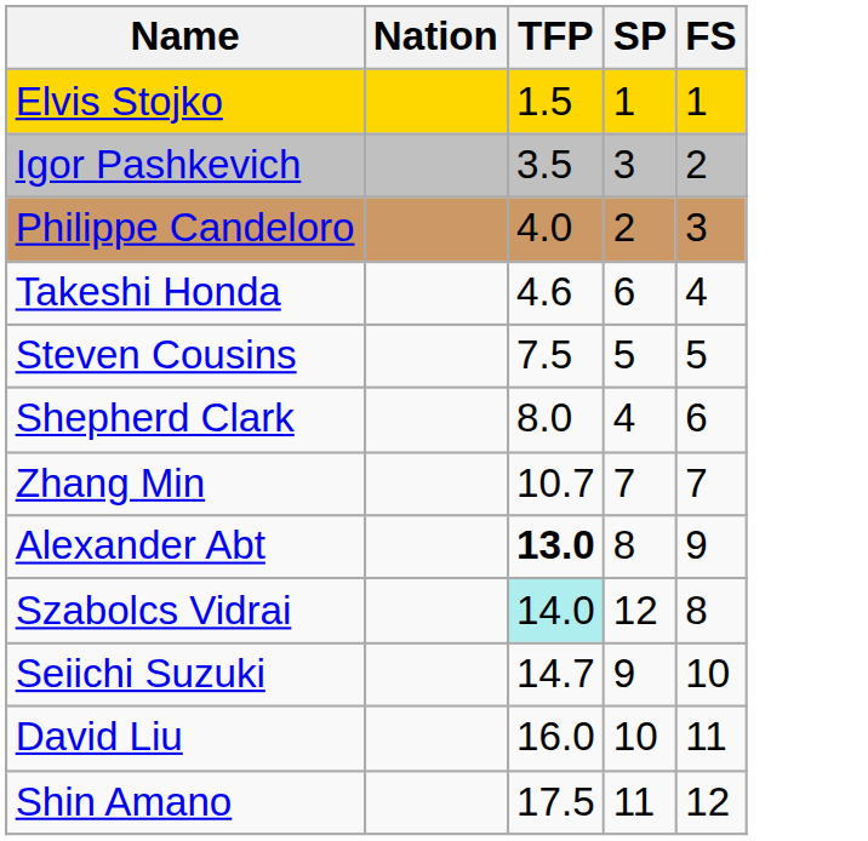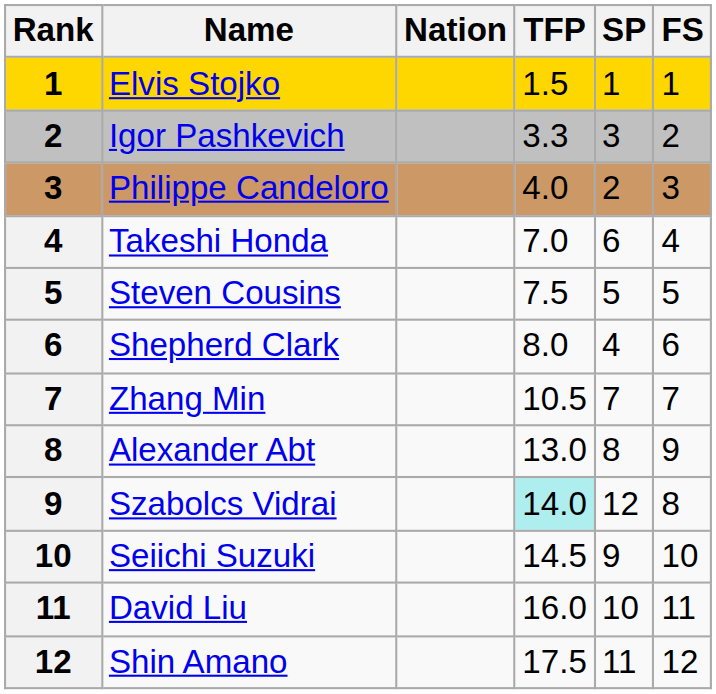+ column: Rank | 1 | 2 | 3 | 4 | 5 | 6 | 7 | 8 | 9 | 10 | 11 | 12
Igor Pashkevich | TFP: 3.5 -> 3.3
Takeshi Honda | TFP: 4.6 -> 7.0
Zhang Min | TFP: 10.7 -> 10.5
Alexander Abt | TFP: bold -> normal
Seiichi Suzuki | TFP: 14.7 -> 14.5
